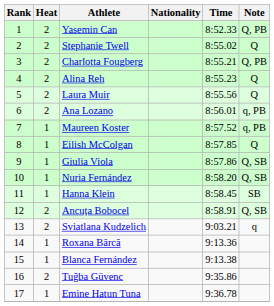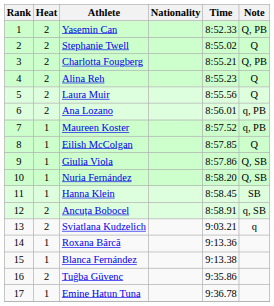Ancuța Bobocel | Note: Q, SB -> q, SB
